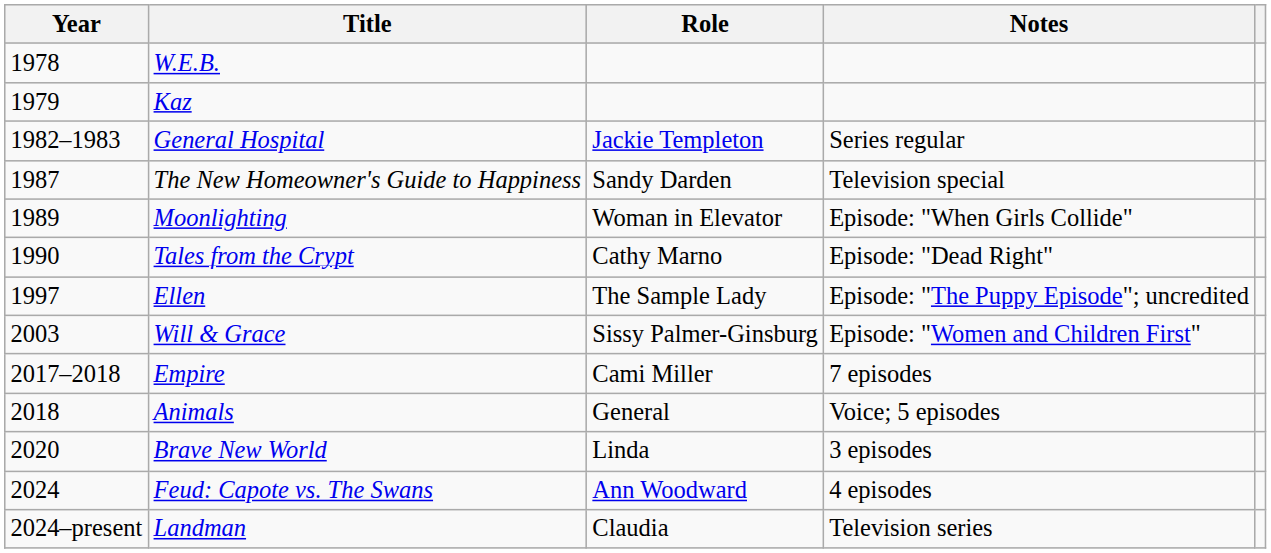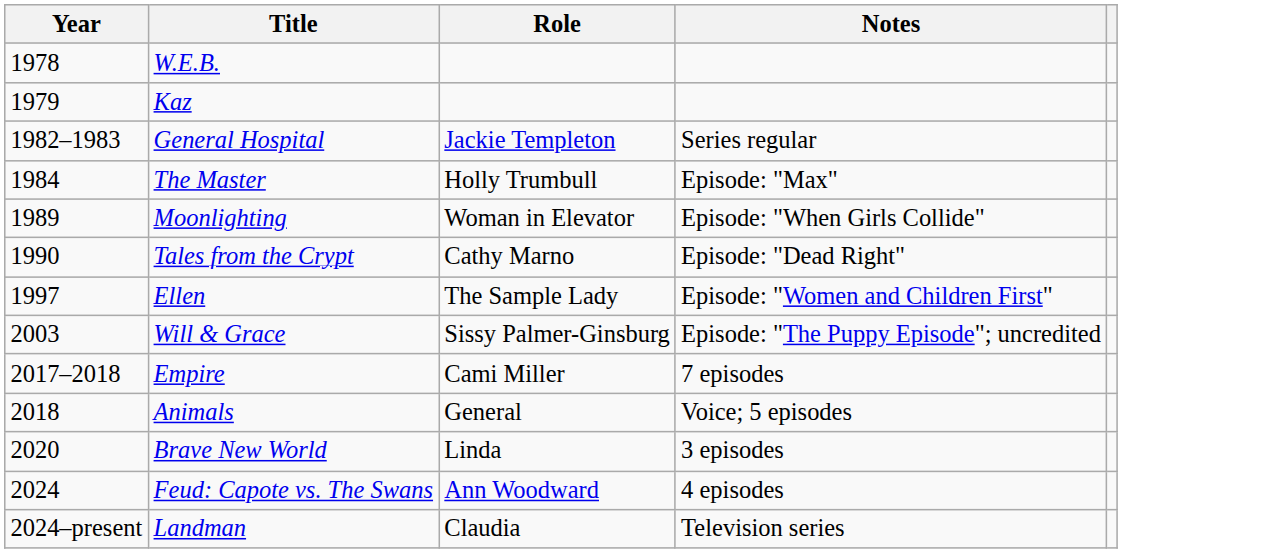+ row: 1984 | The Master | Holly Trumbull | Episode: "Max"
- row: 1987 | The New Homeowner's Guide to Happiness | Sandy Darden | Television special
Ellen | Notes: Episode: "The Puppy Episode"; uncredited -> Episode: "Women and Children First"
Will & Grace | Notes: Episode: "Women and Children First" -> Episode: "The Puppy Episode"; uncredited
